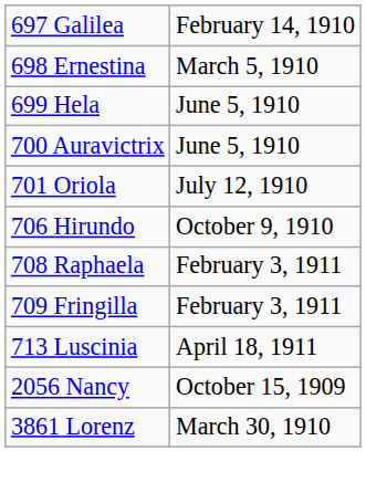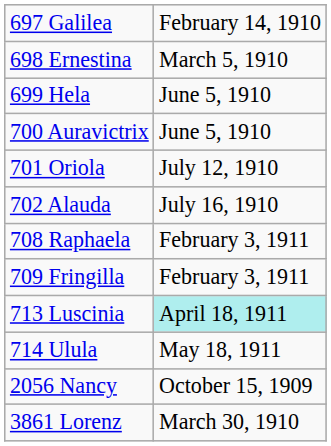+ row: 702 Alauda | July 16, 1910
- row: 706 Hirundo | October 9, 1910
713 Luscinia | column 2: no background -> paleturquoise background
+ row: 714 Ulula | May 18, 1911
